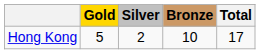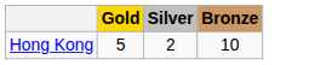- column: Total | 17
